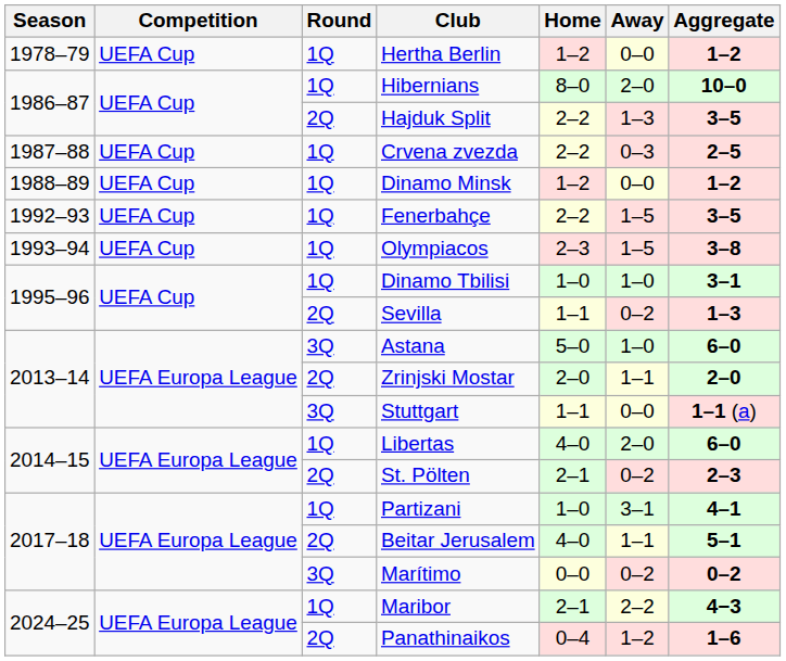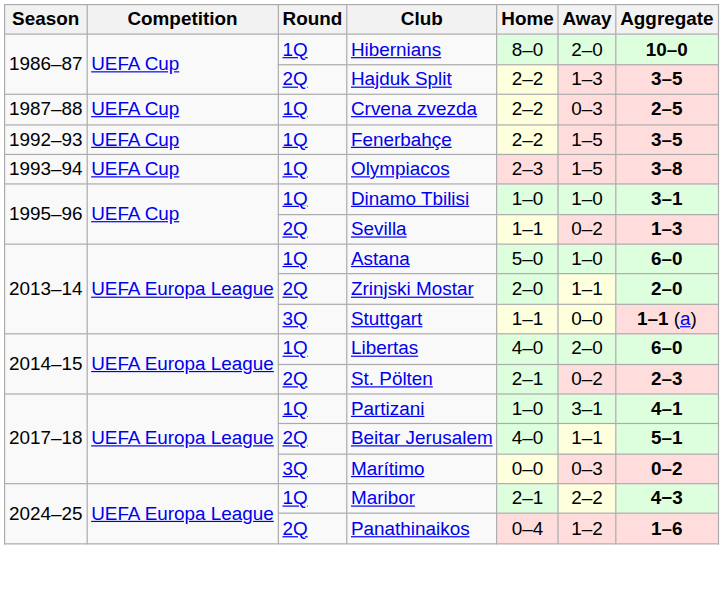- row: 1978–79 | UEFA Cup | 1Q | Hertha Berlin | 1–2 | 0–0 | 1–2
- row: 1988–89 | UEFA Cup | 1Q | Dinamo Minsk | 1–2 | 0–0 | 1–2
Astana | Round: 3Q -> 1Q
Marítimo | Away: 0–2 -> 0–3
